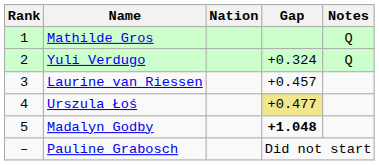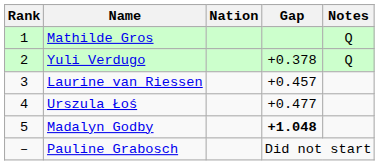Yuli Verdugo | Gap: +0.324 -> +0.378
Urszula Łoś | Gap: khaki background -> no background
